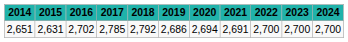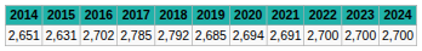2,651 | 2019: 2,686 -> 2,685
